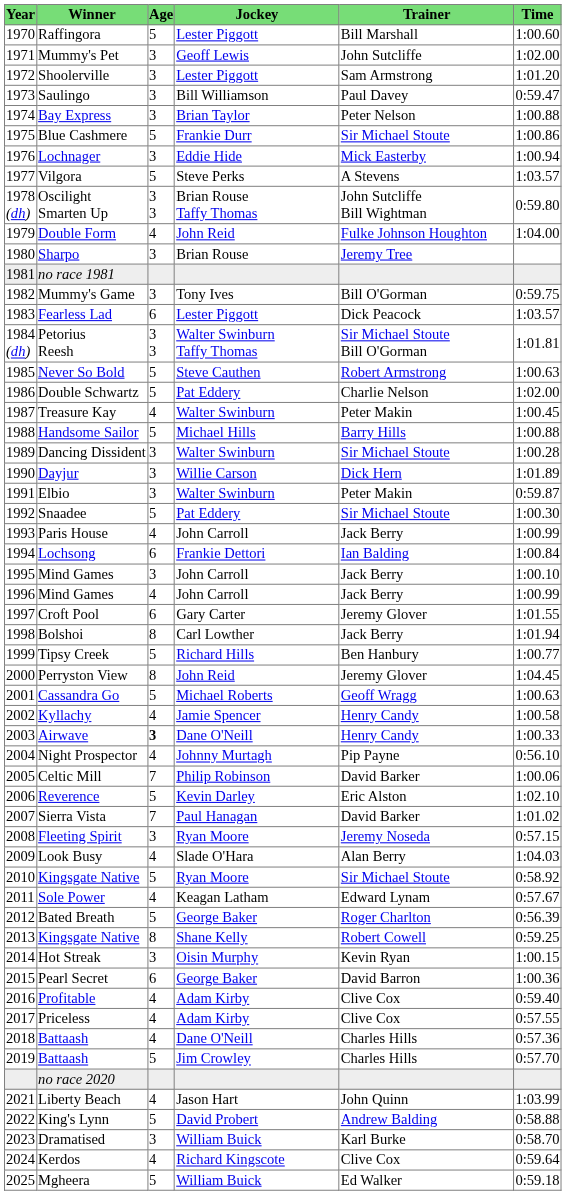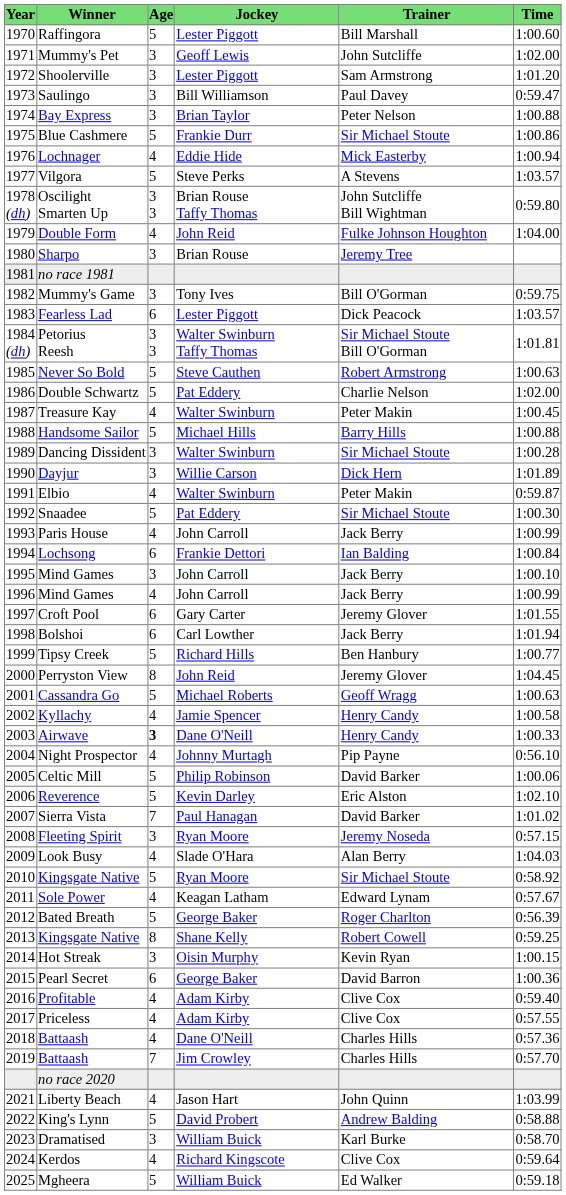Lochnager | Age: 3 -> 4
Elbio | Age: 3 -> 4
Bolshoi | Age: 8 -> 6
Celtic Mill | Age: 7 -> 5
2019 / Battaash | Age: 5 -> 7
